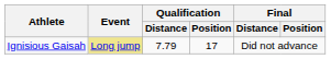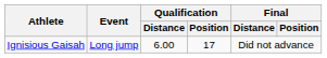Ignisious Gaisah | Event: khaki background -> no background
Ignisious Gaisah | Qualification / Distance: 7.79 -> 6.00
